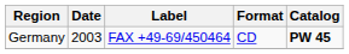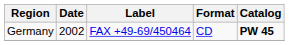Germany | Date: 2003 -> 2002
